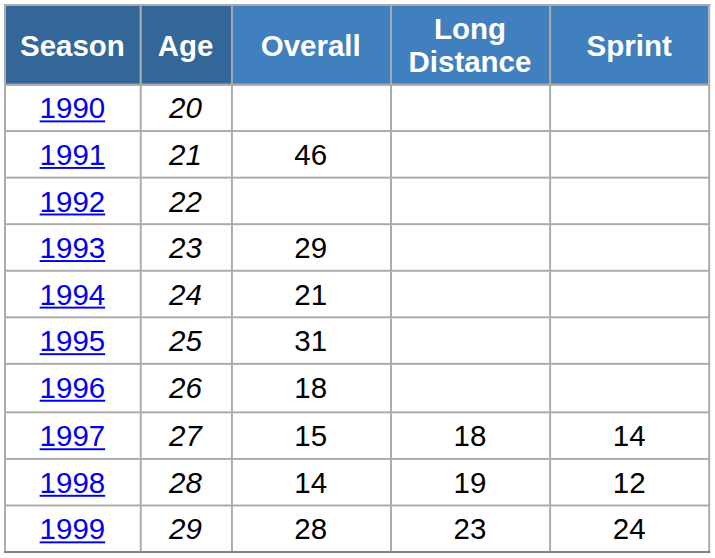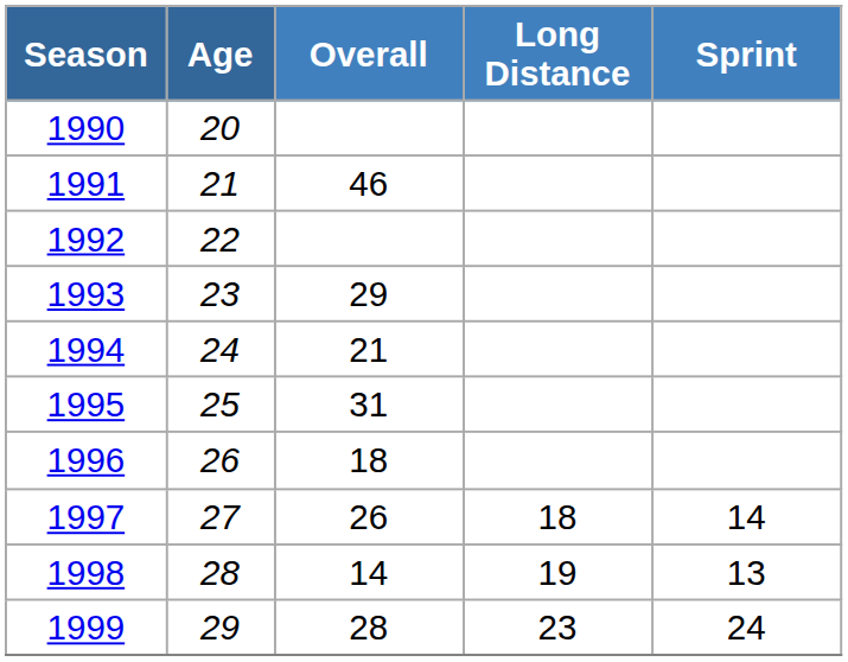1997 | Overall: 15 -> 26
1998 | Sprint: 12 -> 13
